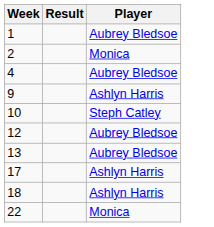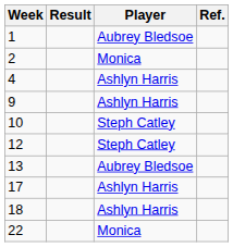+ column: Ref.
4 | Player: Aubrey Bledsoe -> Ashlyn Harris
12 | Player: Aubrey Bledsoe -> Steph Catley
